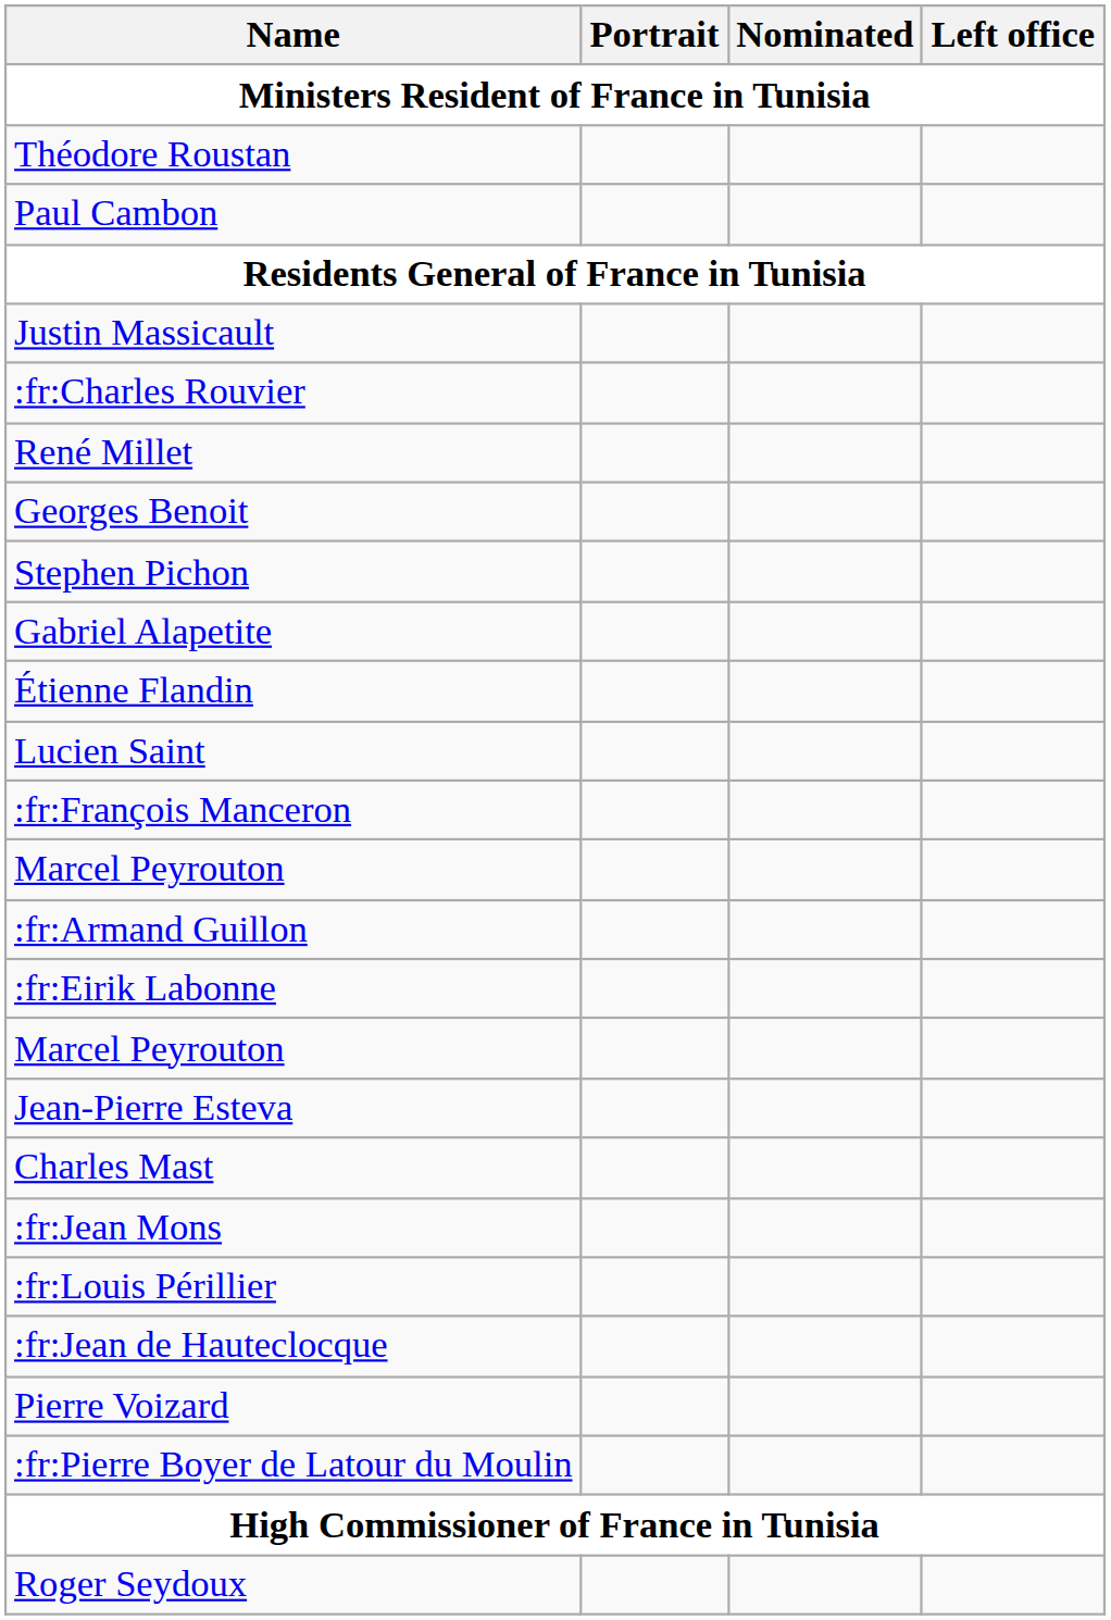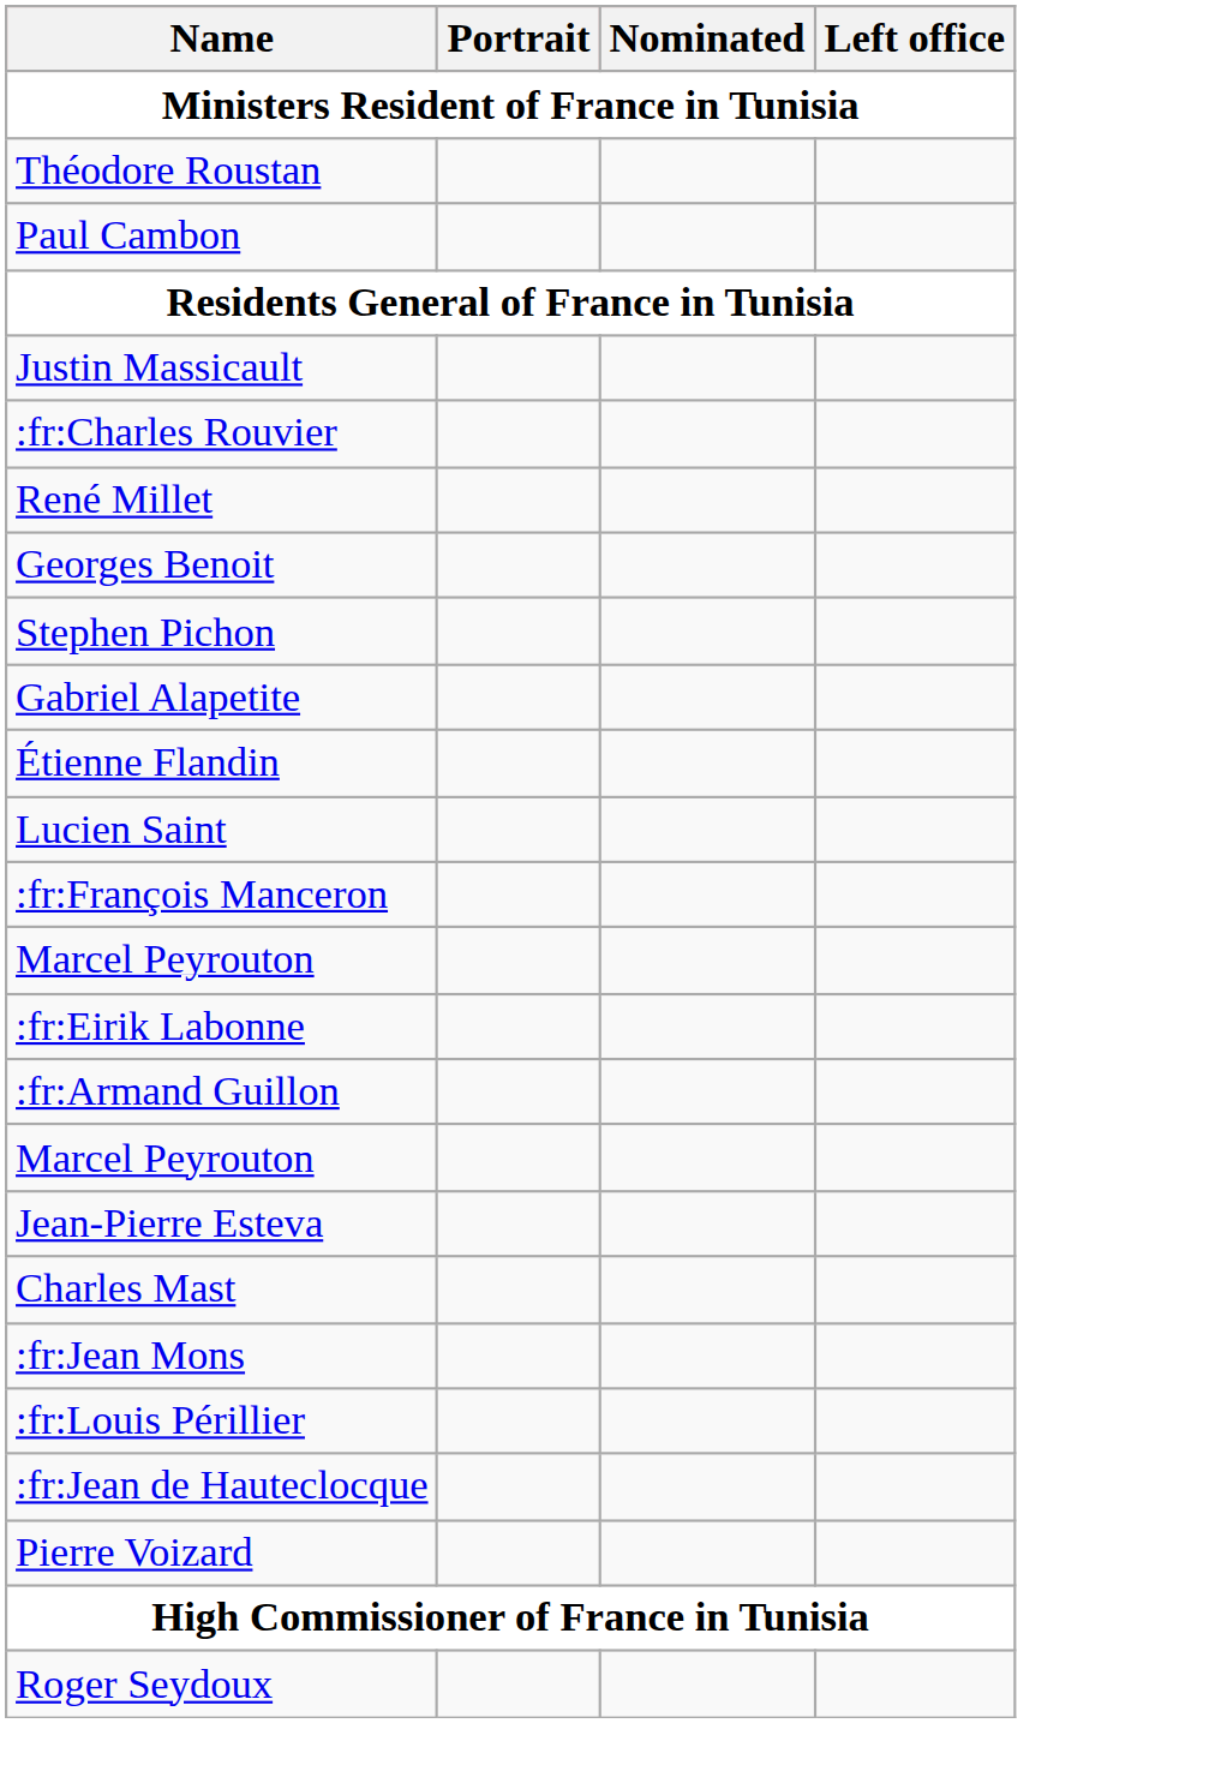rows swapped: :fr:Armand Guillon <-> :fr:Eirik Labonne
- row: :fr:Pierre Boyer de Latour du Moulin
